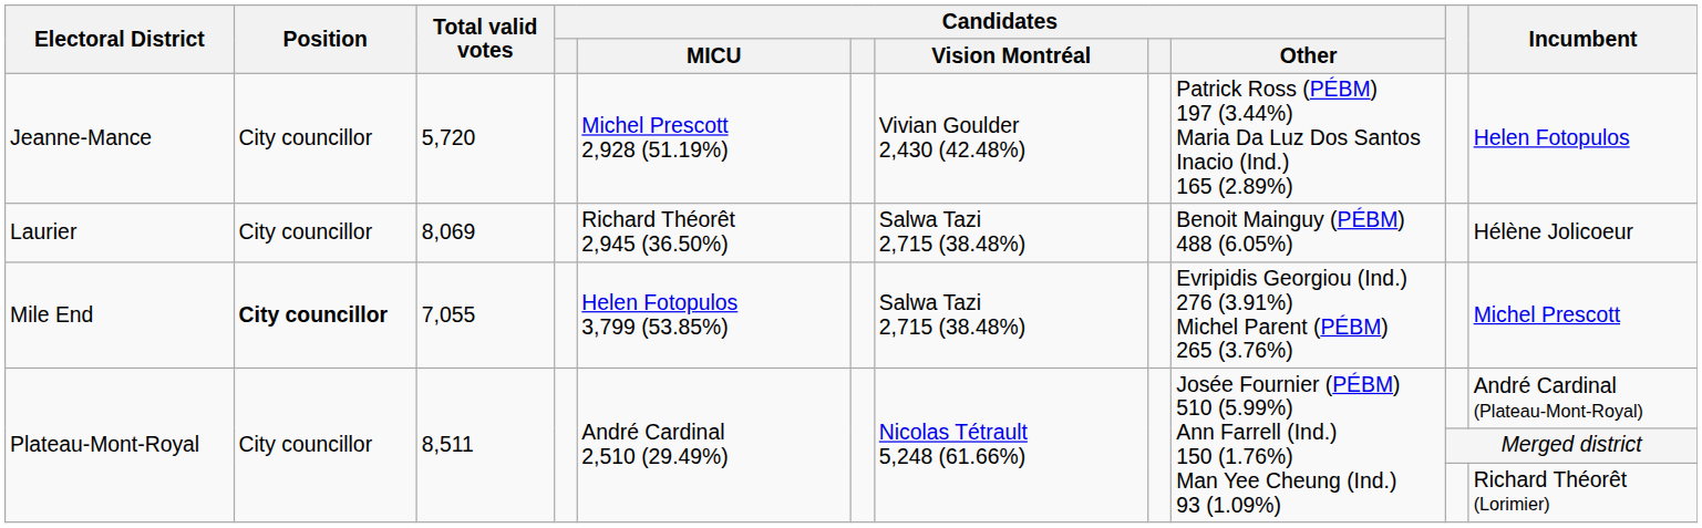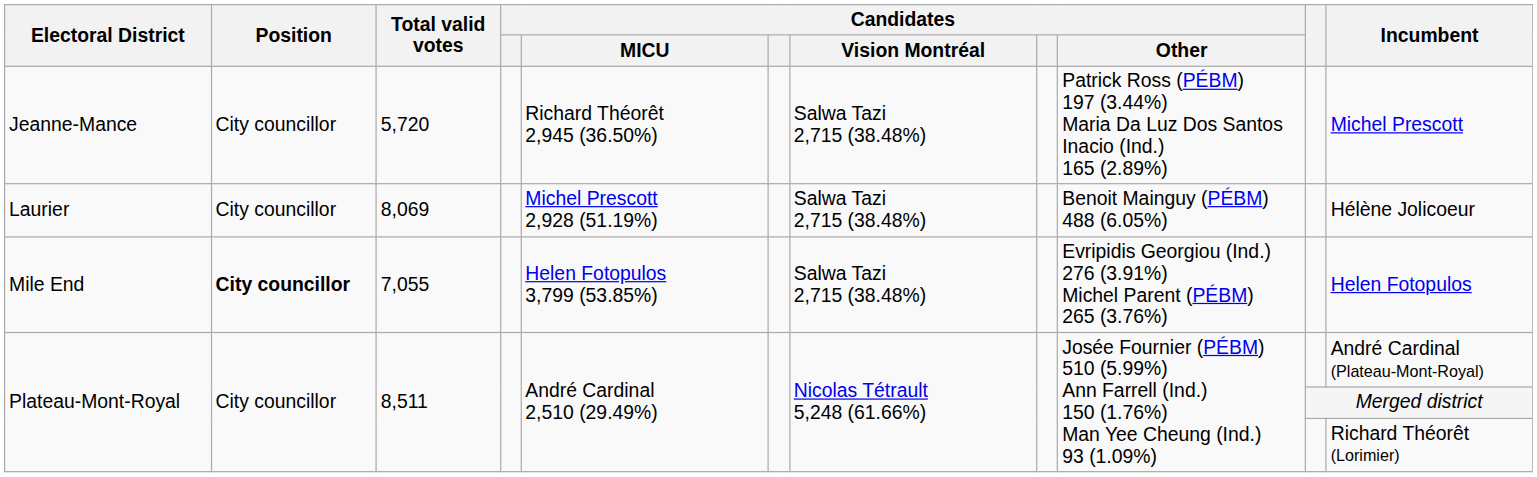Jeanne-Mance | Candidates / MICU: Michel Prescott 2,928 (51.19%) -> Richard Théorêt 2,945 (36.50%)
Jeanne-Mance | Candidates / Vision Montréal: Vivian Goulder 2,430 (42.48%) -> Salwa Tazi 2,715 (38.48%)
Jeanne-Mance | Incumbent: Helen Fotopulos -> Michel Prescott
Laurier | Candidates / MICU: Richard Théorêt 2,945 (36.50%) -> Michel Prescott 2,928 (51.19%)
Mile End | Incumbent: Michel Prescott -> Helen Fotopulos
